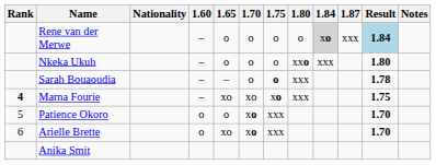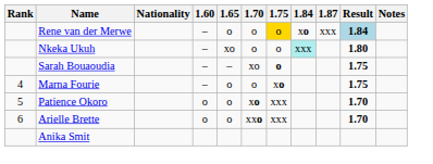- column: 1.80 | o | xxo | xxx | xxx
Rene van der Merwe | 1.75: no background -> gold background
Rene van der Merwe | 1.84: lightgrey background -> no background
Nkeka Ukuh | 1.65: o -> xo
Nkeka Ukuh | 1.84: no background -> paleturquoise background
Sarah Bouaoudia | 1.70: o -> xo
Sarah Bouaoudia | Result: 1.78 -> 1.75
Marna Fourie | Rank: bold -> normal
Marna Fourie | 1.65: xo -> o
Marna Fourie | 1.70: xo -> o
Arielle Brette | 1.65: xo -> o
Arielle Brette | 1.70: xo -> xxo
